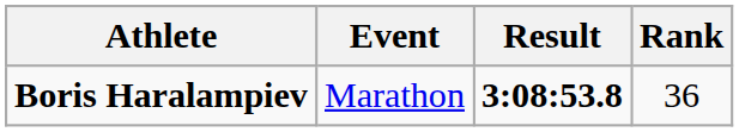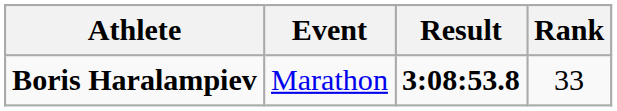Boris Haralampiev | Rank: 36 -> 33
